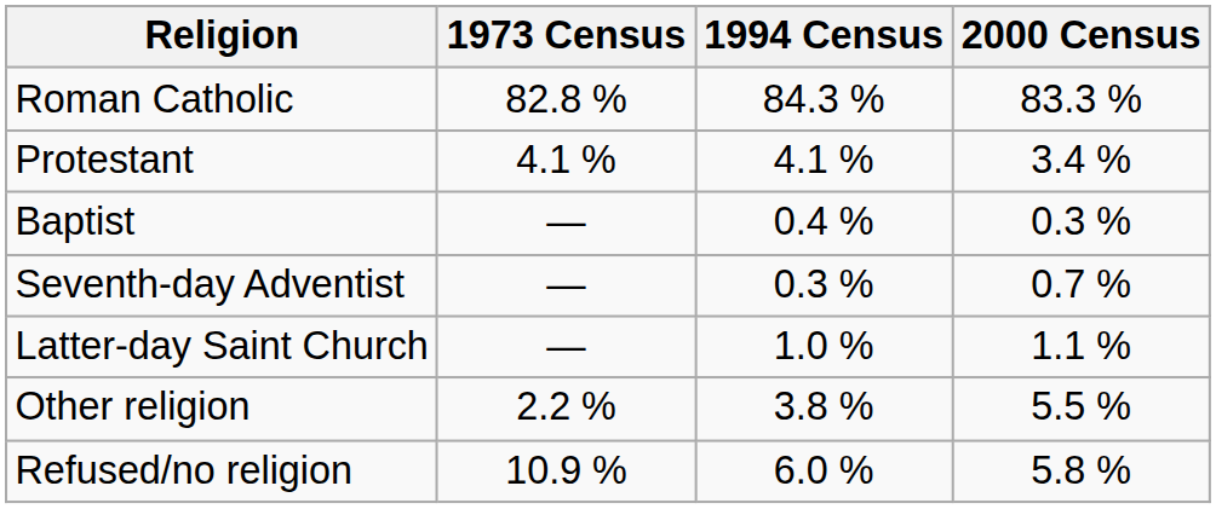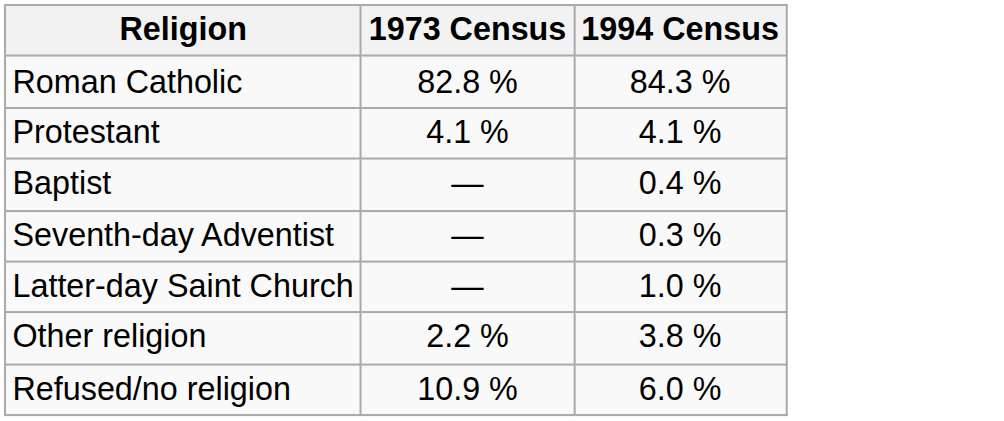- column: 2000 Census | 83.3 % | 3.4 % | 0.3 % | 0.7 % | 1.1 % | 5.5 % | 5.8 %
